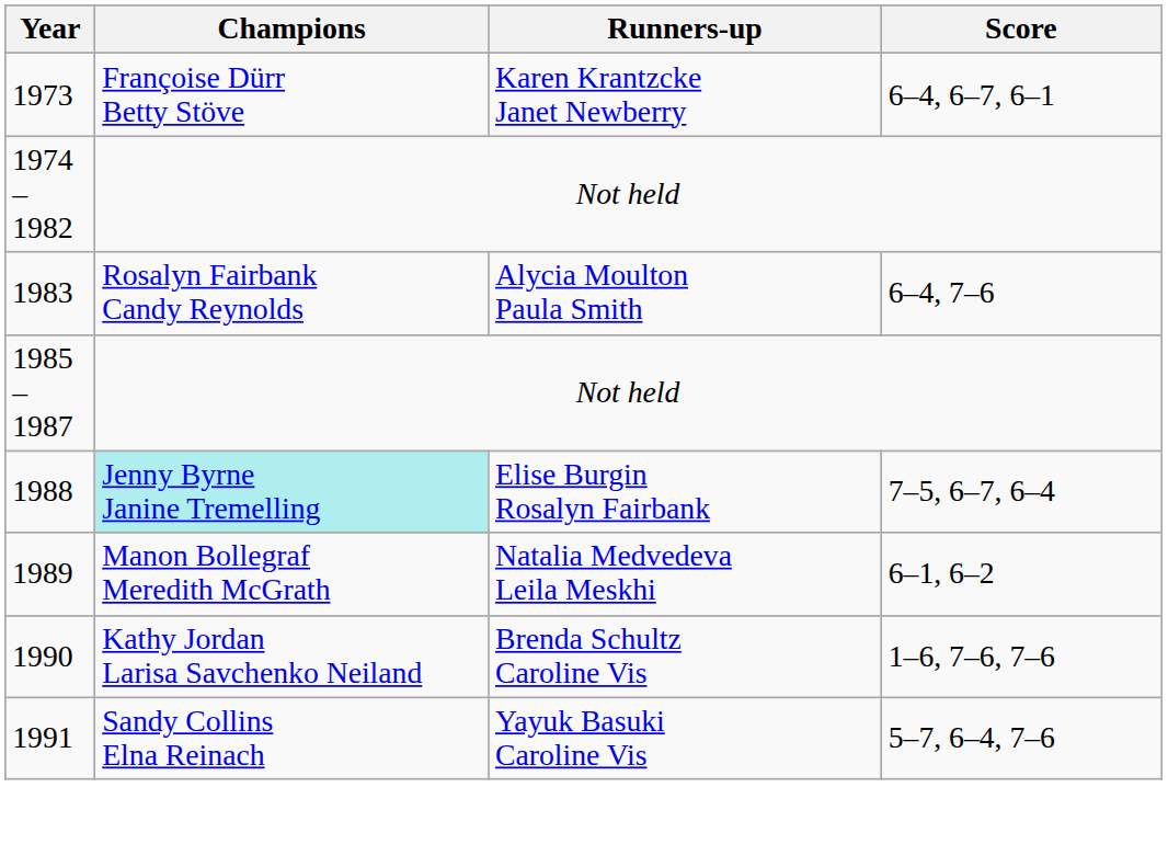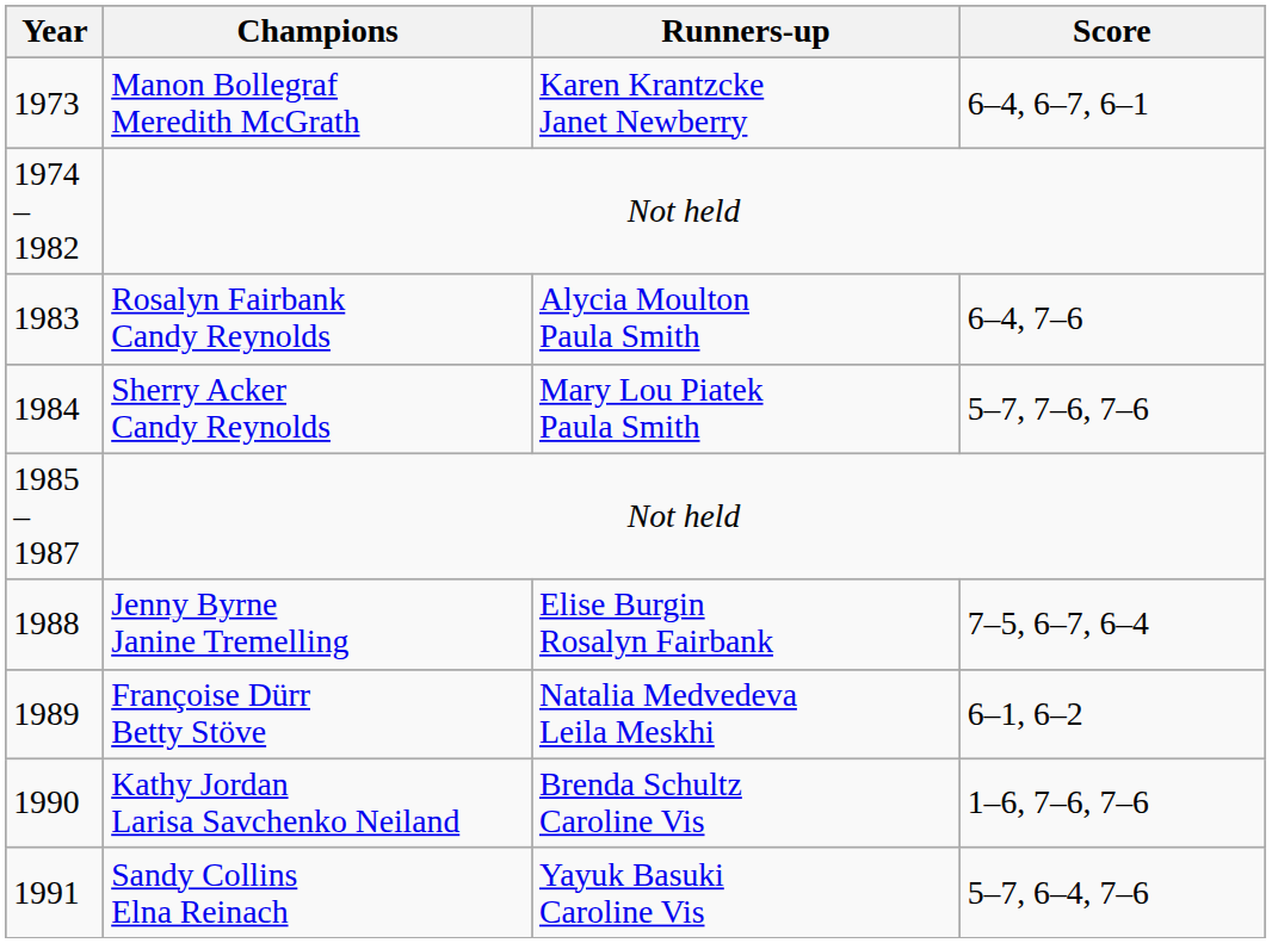1973 | Champions: Françoise Dürr Betty Stöve -> Manon Bollegraf Meredith McGrath
+ row: 1984 | Sherry Acker Candy Reynolds | Mary Lou Piatek Paula Smith | 5–7, 7–6, 7–6
1988 | Champions: paleturquoise background -> no background
1989 | Champions: Manon Bollegraf Meredith McGrath -> Françoise Dürr Betty Stöve
